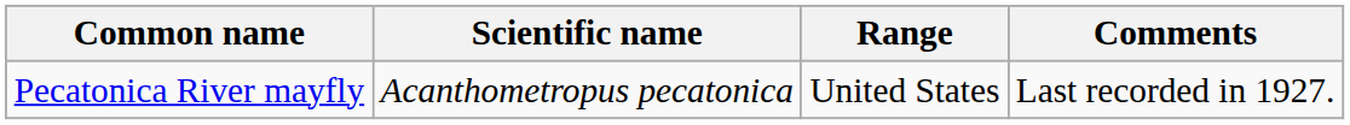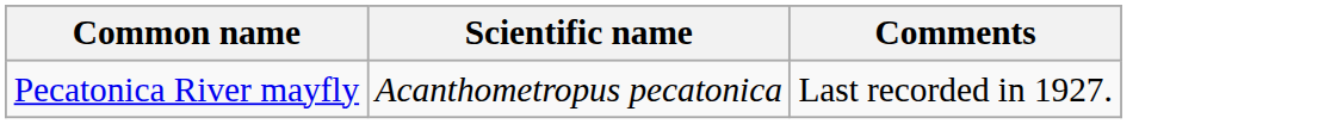- column: Range | United States
